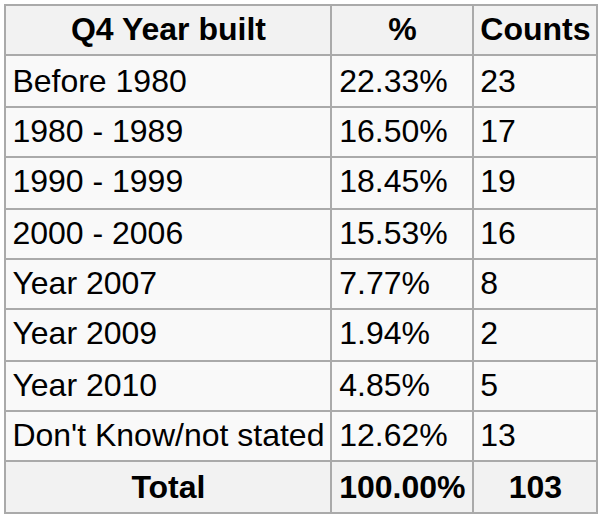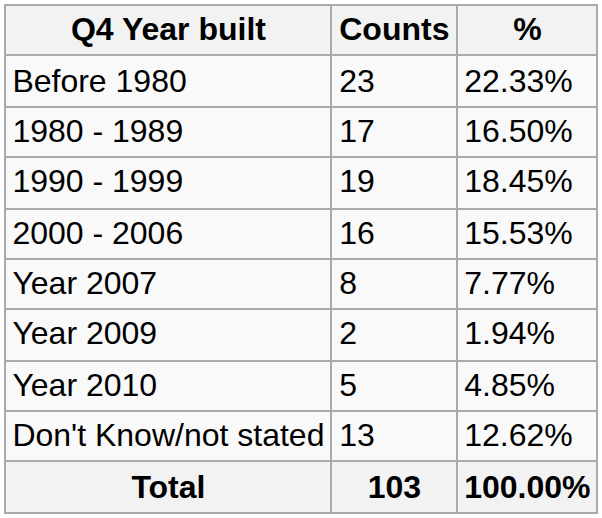columns swapped: Counts <-> %
